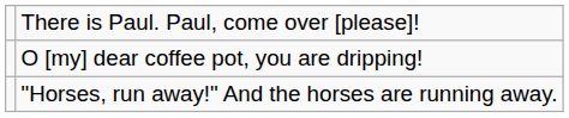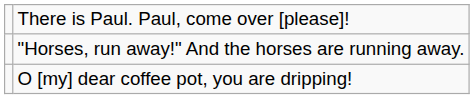rows swapped: O [my] dear coffee pot, you are dripping! <-> "Horses, run away!" And the horses are running away.
